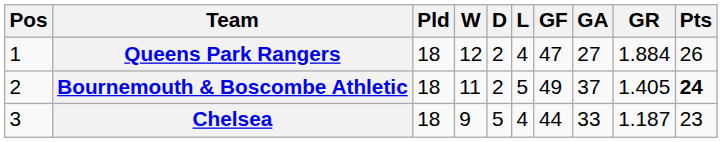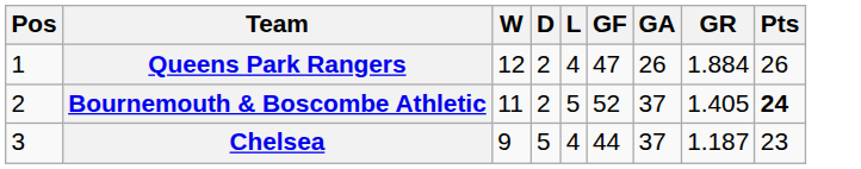- column: Pld | 18 | 18 | 18
Queens Park Rangers | GA: 27 -> 26
Bournemouth & Boscombe Athletic | GF: 49 -> 52
Chelsea | GA: 33 -> 37
